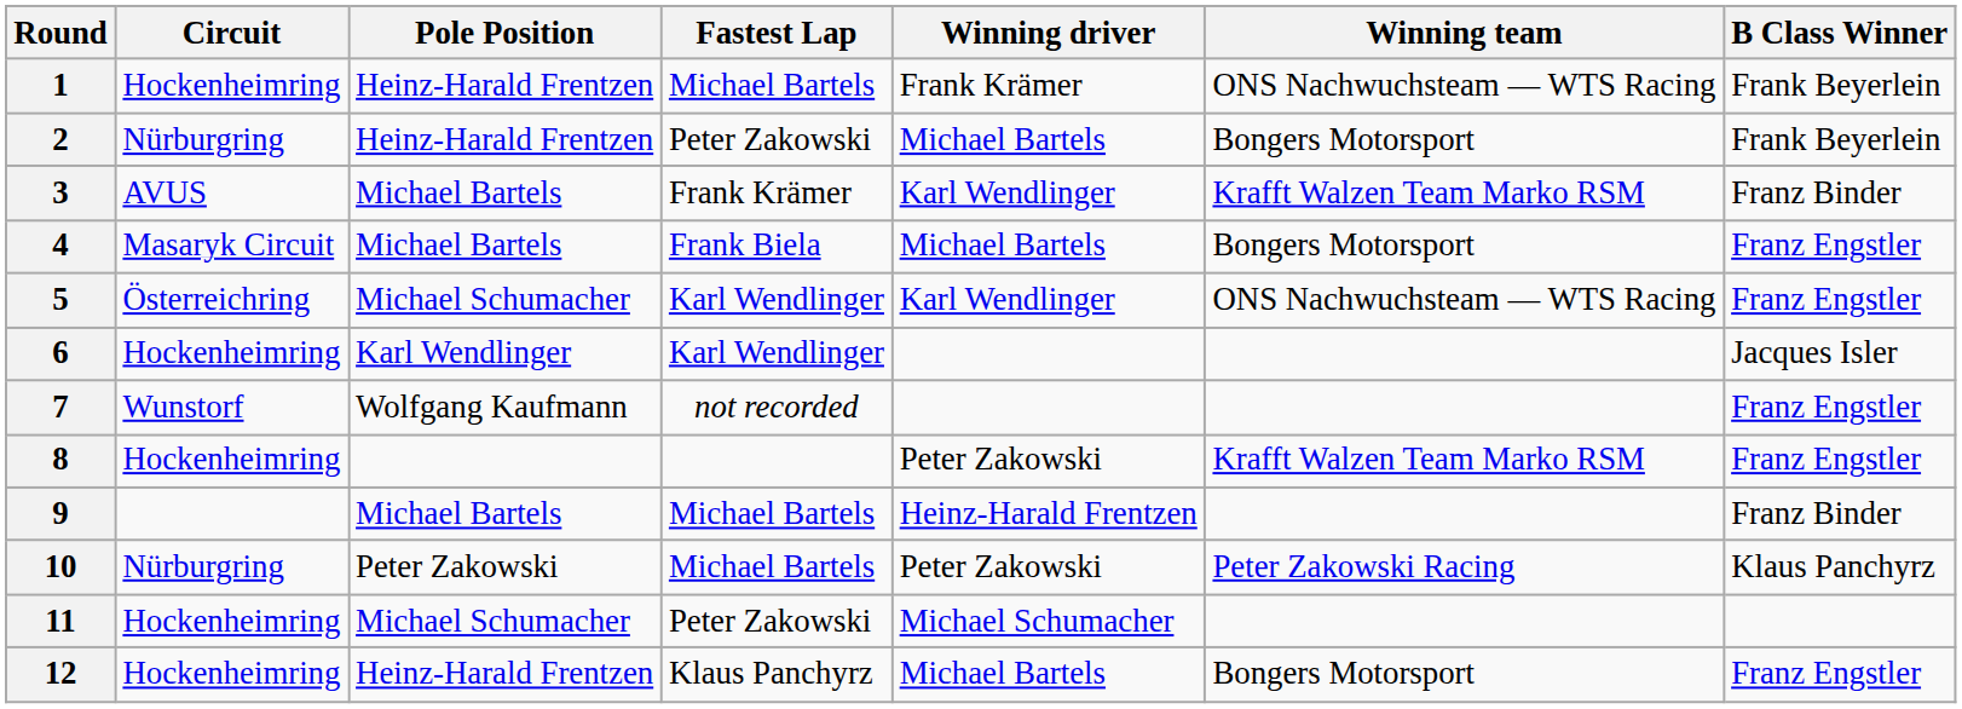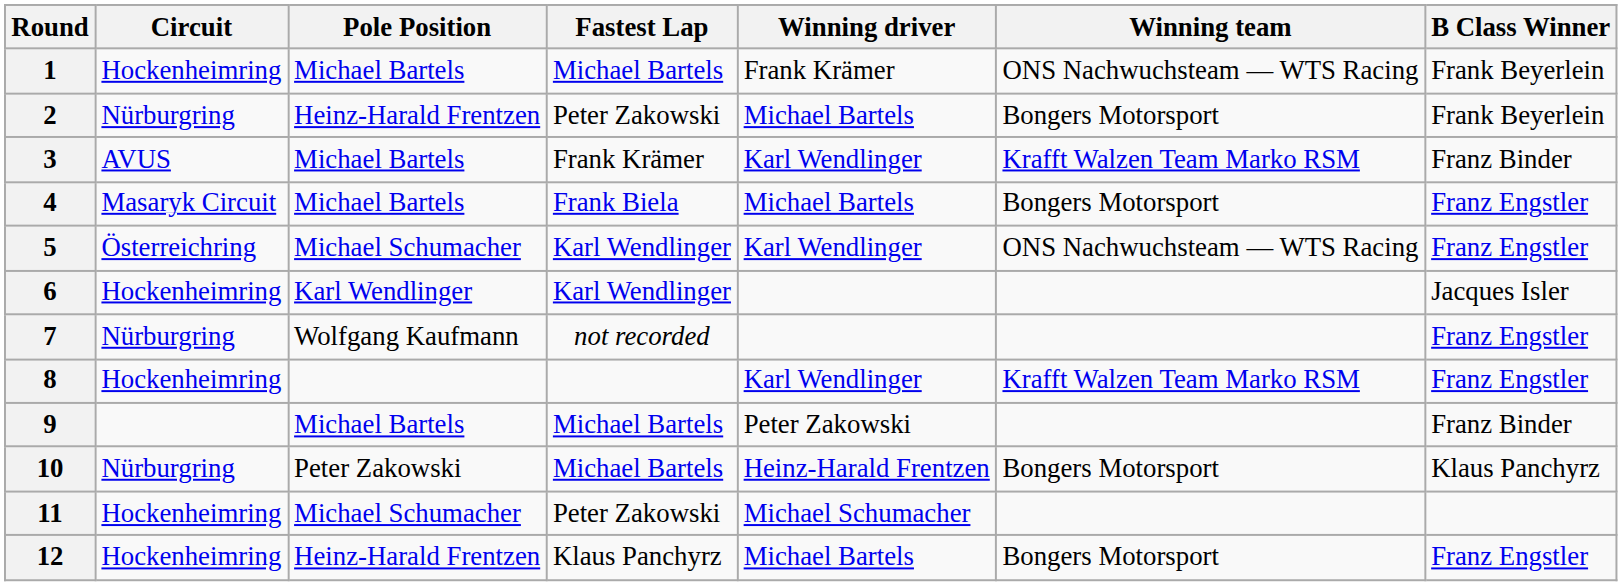1 | Pole Position: Heinz-Harald Frentzen -> Michael Bartels
7 | Circuit: Wunstorf -> Nürburgring
8 | Winning driver: Peter Zakowski -> Karl Wendlinger
9 | Winning driver: Heinz-Harald Frentzen -> Peter Zakowski
10 | Winning driver: Peter Zakowski -> Heinz-Harald Frentzen
10 | Winning team: Peter Zakowski Racing -> Bongers Motorsport
